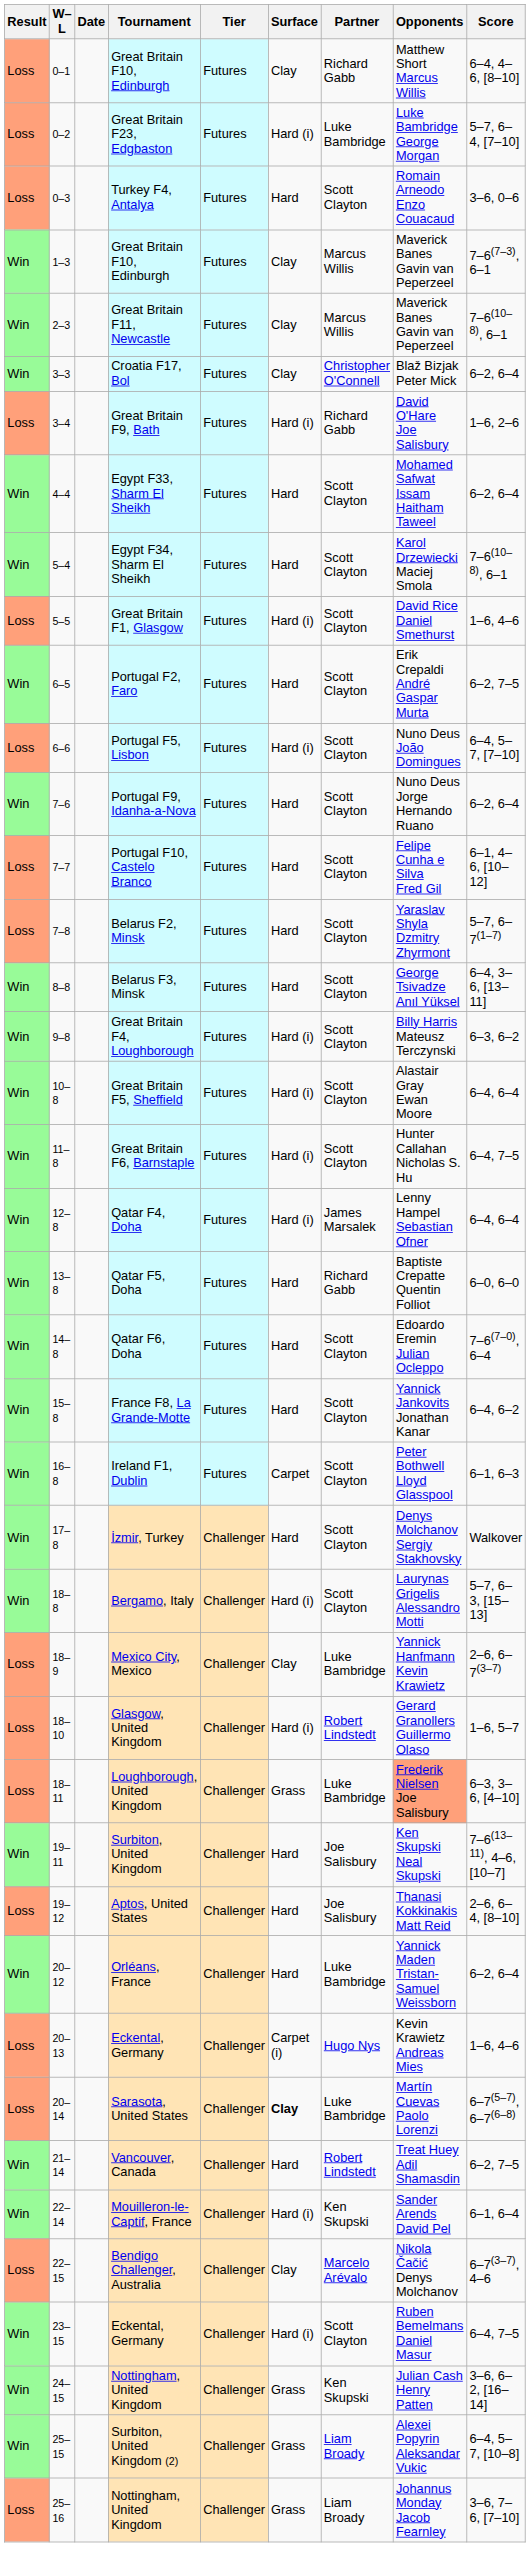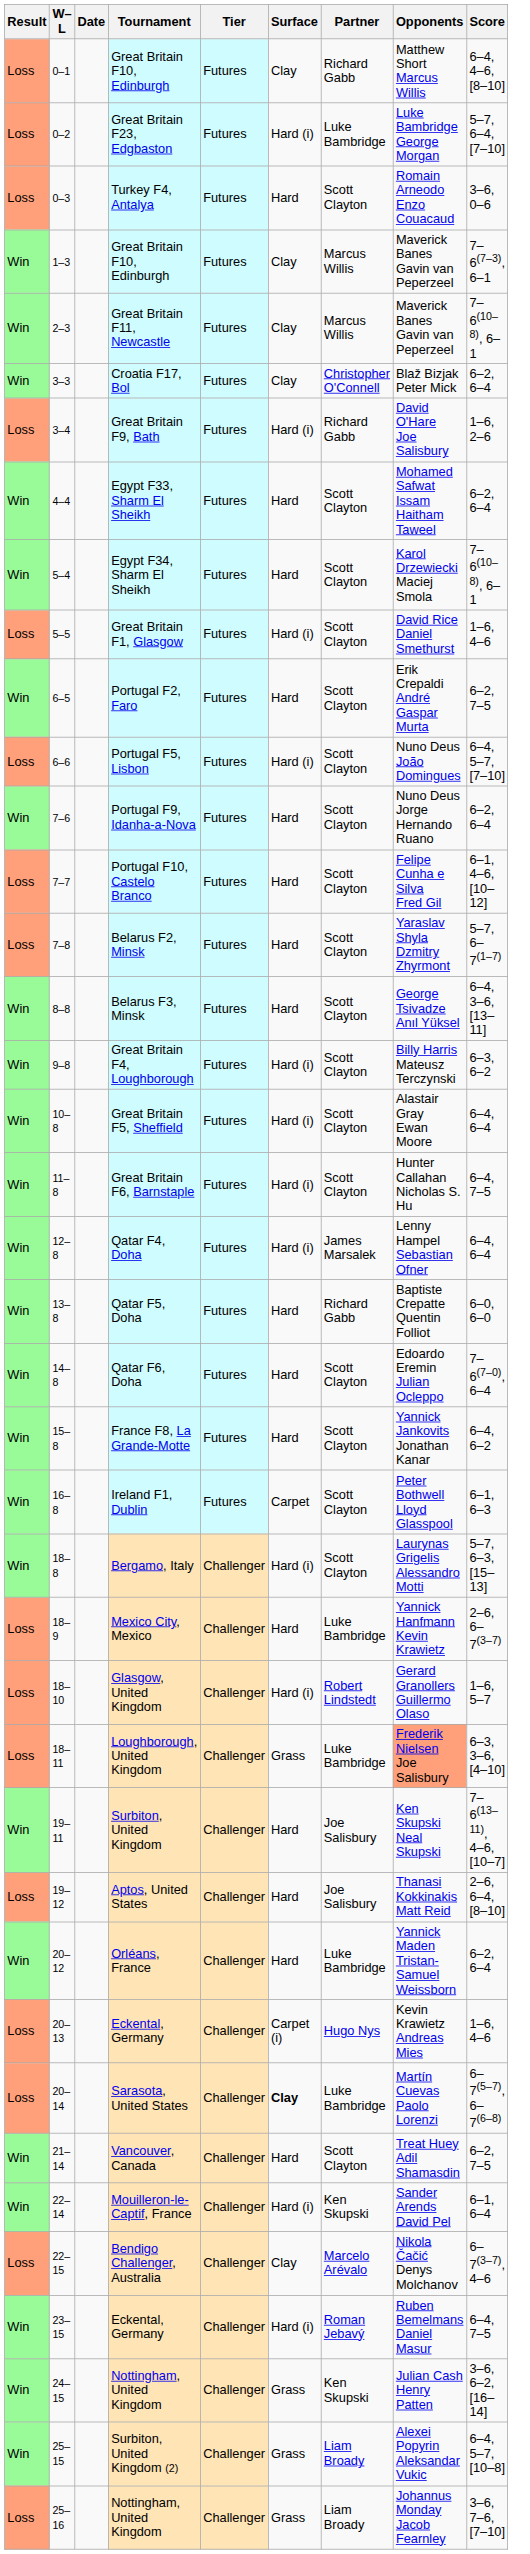- row: Win | 17–8 | İzmir, Turkey | Challenger | Hard | Scott Clayton | Denys Molchanov Sergiy Stakhovsky | Walkover
Mexico City, Mexico | Surface: Clay -> Hard
Vancouver, Canada | Partner: Robert Lindstedt -> Scott Clayton
23–15 / Eckental, Germany | Partner: Scott Clayton -> Roman Jebavý
